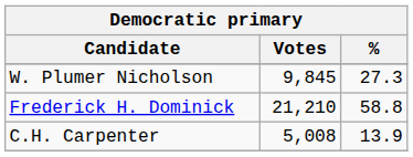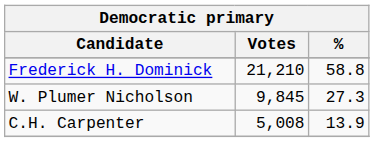rows swapped: Frederick H. Dominick <-> W. Plumer Nicholson
